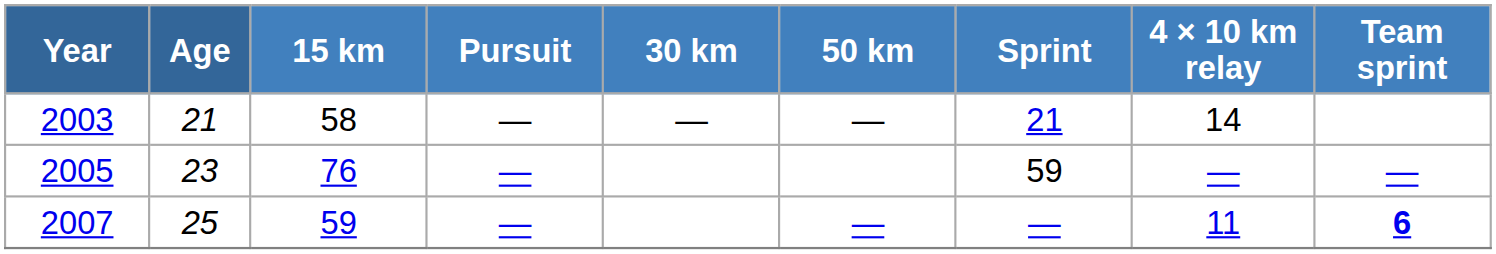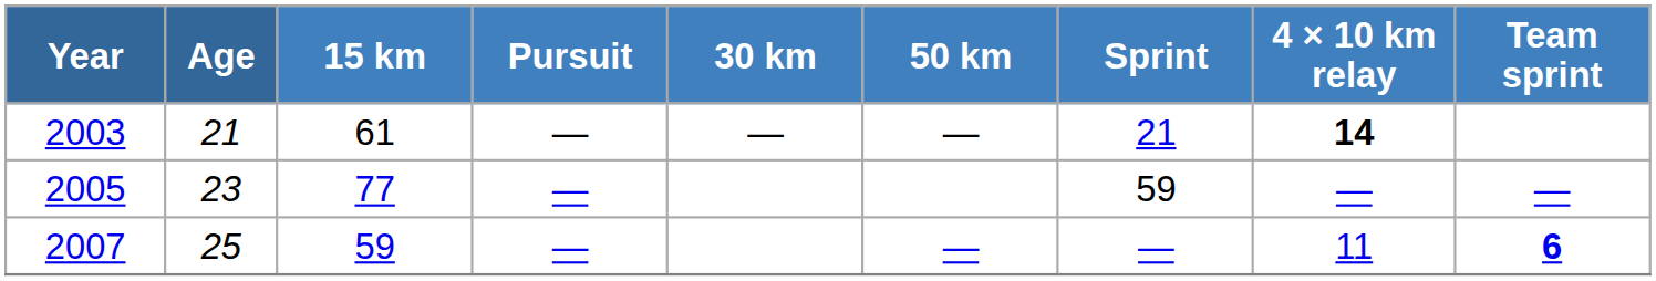2003 | 15 km: 58 -> 61
2003 | 4 × 10 km relay: normal -> bold
2005 | 15 km: 76 -> 77
